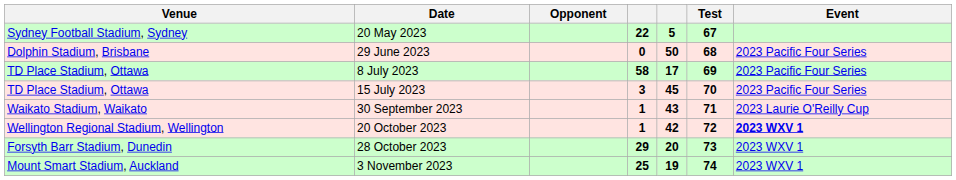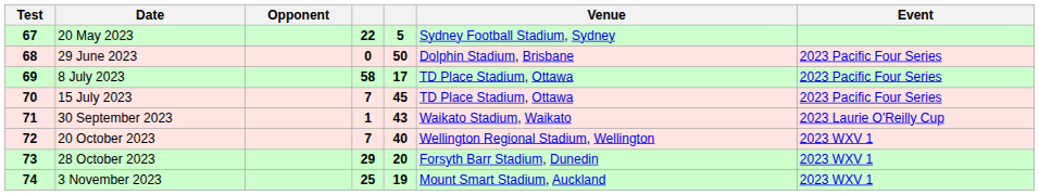columns swapped: Test <-> Venue
15 July 2023 | column 4: 3 -> 7
20 October 2023 | column 4: 1 -> 7
20 October 2023 | column 5: 42 -> 40
20 October 2023 | Event: bold -> normal
